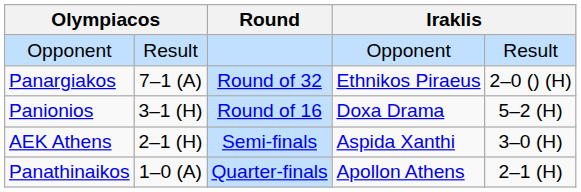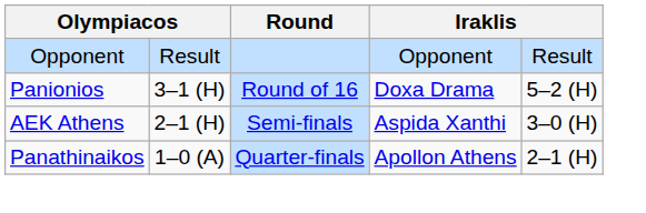- row: Panargiakos | 7–1 (A) | Round of 32 | Ethnikos Piraeus | 2–0 () (H)
